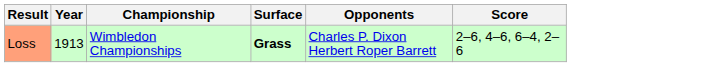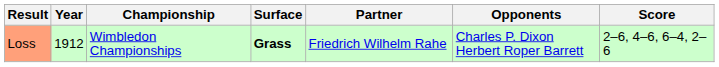+ column: Partner | Friedrich Wilhelm Rahe
Loss | Year: 1913 -> 1912
